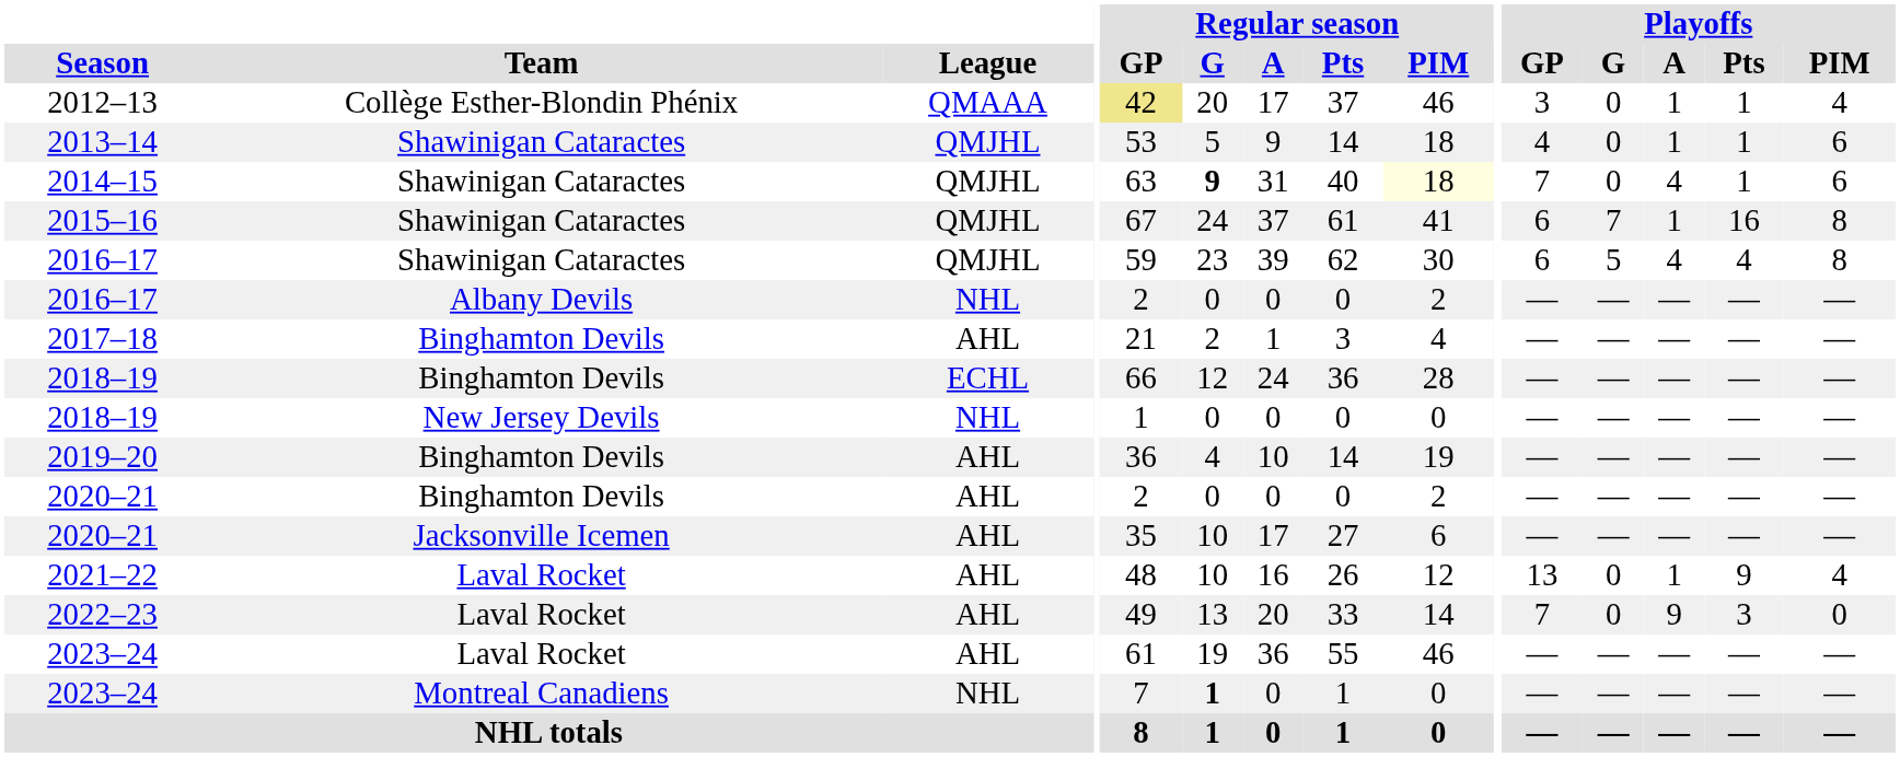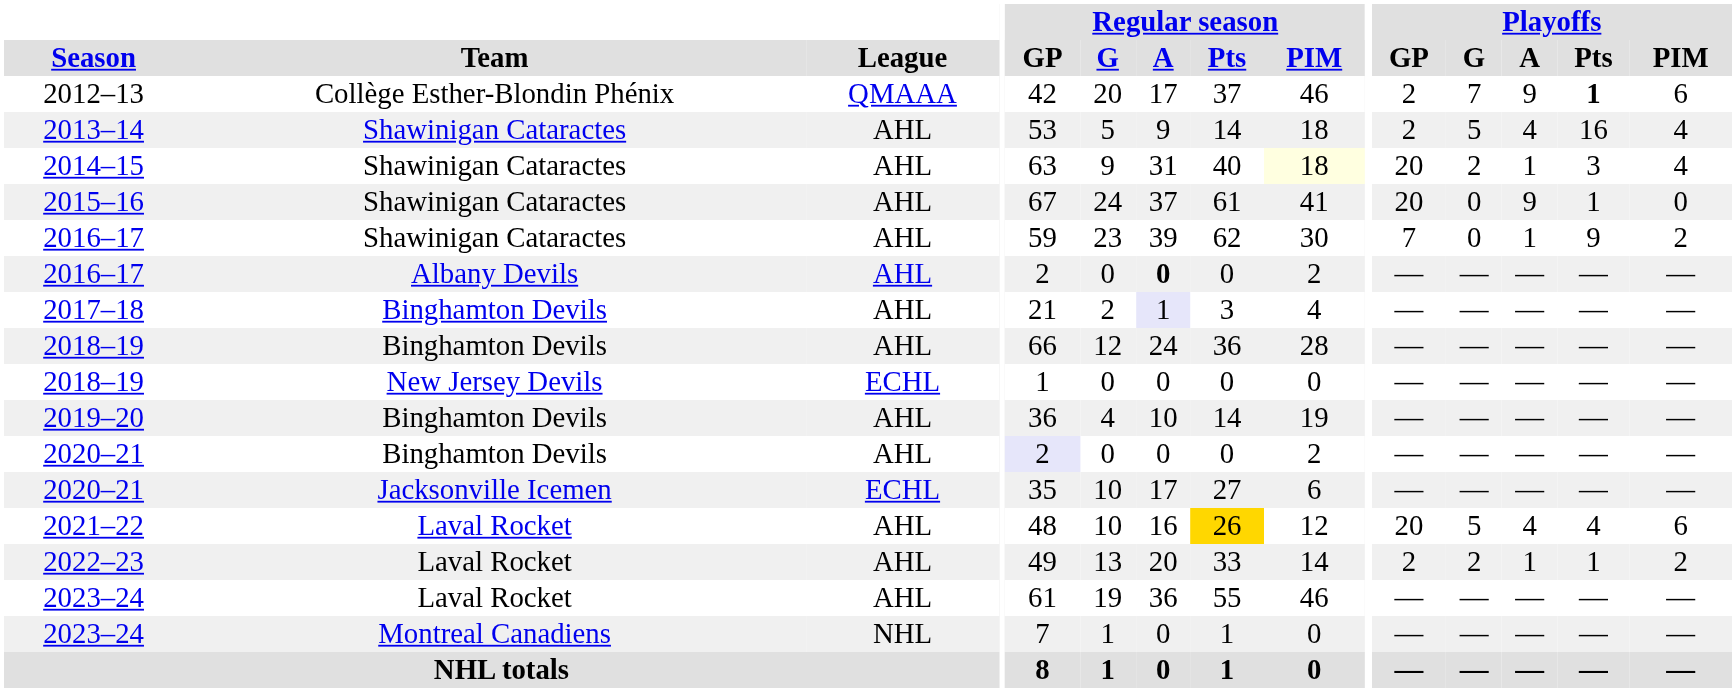2012–13 | Regular season / GP: khaki background -> no background
2012–13 | Playoffs / GP: 3 -> 2
2012–13 | Playoffs / G: 0 -> 7
2012–13 | Playoffs / A: 1 -> 9
2012–13 | Playoffs / Pts: normal -> bold
2012–13 | Playoffs / PIM: 4 -> 6
2013–14 | League: QMJHL -> AHL
2013–14 | Playoffs / GP: 4 -> 2
2013–14 | Playoffs / G: 0 -> 5
2013–14 | Playoffs / A: 1 -> 4
2013–14 | Playoffs / Pts: 1 -> 16
2013–14 | Playoffs / PIM: 6 -> 4
2014–15 | League: QMJHL -> AHL
2014–15 | Regular season / G: bold -> normal
2014–15 | Playoffs / GP: 7 -> 20
2014–15 | Playoffs / G: 0 -> 2
2014–15 | Playoffs / A: 4 -> 1
2014–15 | Playoffs / Pts: 1 -> 3
2014–15 | Playoffs / PIM: 6 -> 4
2015–16 | League: QMJHL -> AHL
2015–16 | Playoffs / GP: 6 -> 20
2015–16 | Playoffs / G: 7 -> 0
2015–16 | Playoffs / A: 1 -> 9
2015–16 | Playoffs / Pts: 16 -> 1
2015–16 | Playoffs / PIM: 8 -> 0
2016–17 / Shawinigan Cataractes | League: QMJHL -> AHL
2016–17 / Shawinigan Cataractes | Playoffs / GP: 6 -> 7
2016–17 / Shawinigan Cataractes | Playoffs / G: 5 -> 0
2016–17 / Shawinigan Cataractes | Playoffs / A: 4 -> 1
2016–17 / Shawinigan Cataractes | Playoffs / Pts: 4 -> 9
2016–17 / Shawinigan Cataractes | Playoffs / PIM: 8 -> 2
2016–17 / Albany Devils | League: NHL -> AHL
2016–17 / Albany Devils | Regular season / A: normal -> bold
2017–18 | Regular season / A: no background -> lavender background
2018–19 / Binghamton Devils | League: ECHL -> AHL
2018–19 / New Jersey Devils | League: NHL -> ECHL
2020–21 / Binghamton Devils | Regular season / GP: no background -> lavender background
2020–21 / Jacksonville Icemen | League: AHL -> ECHL
2021–22 | Regular season / Pts: no background -> gold background
2021–22 | Playoffs / GP: 13 -> 20
2021–22 | Playoffs / G: 0 -> 5
2021–22 | Playoffs / A: 1 -> 4
2021–22 | Playoffs / Pts: 9 -> 4
2021–22 | Playoffs / PIM: 4 -> 6
2022–23 | Playoffs / GP: 7 -> 2
2022–23 | Playoffs / G: 0 -> 2
2022–23 | Playoffs / A: 9 -> 1
2022–23 | Playoffs / Pts: 3 -> 1
2022–23 | Playoffs / PIM: 0 -> 2
2023–24 / Montreal Canadiens | Regular season / G: bold -> normal
